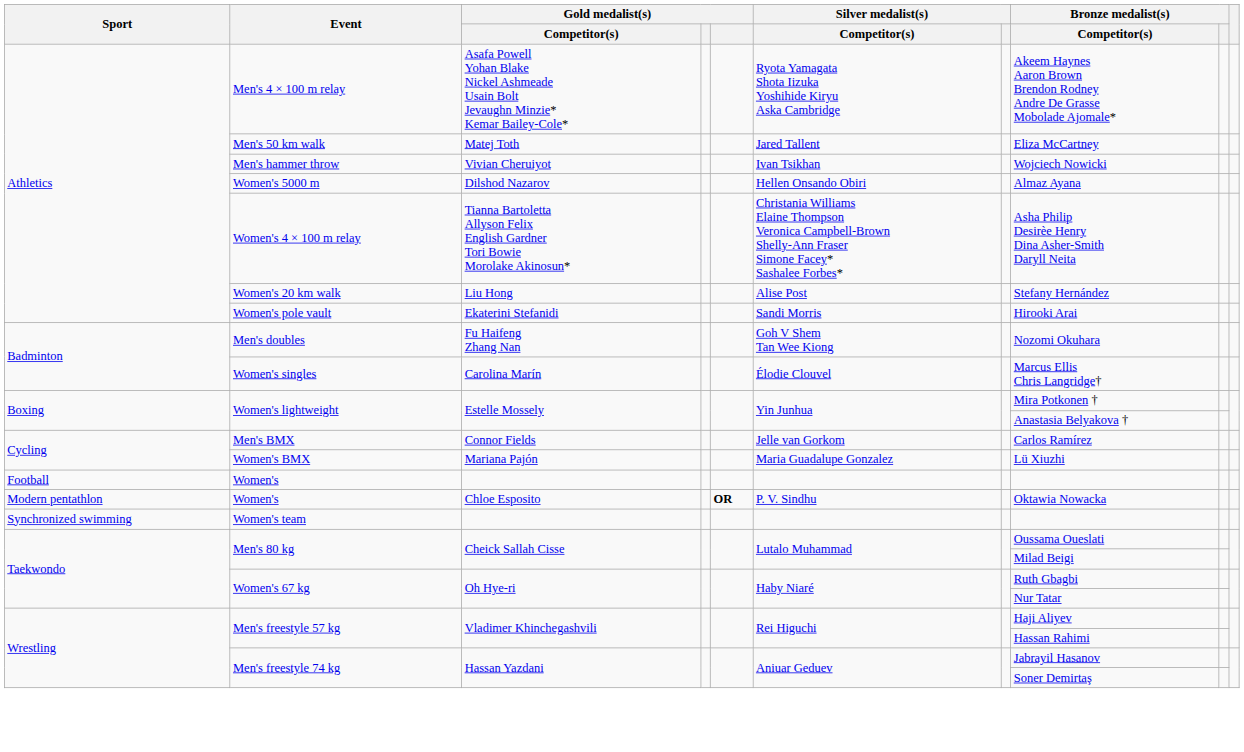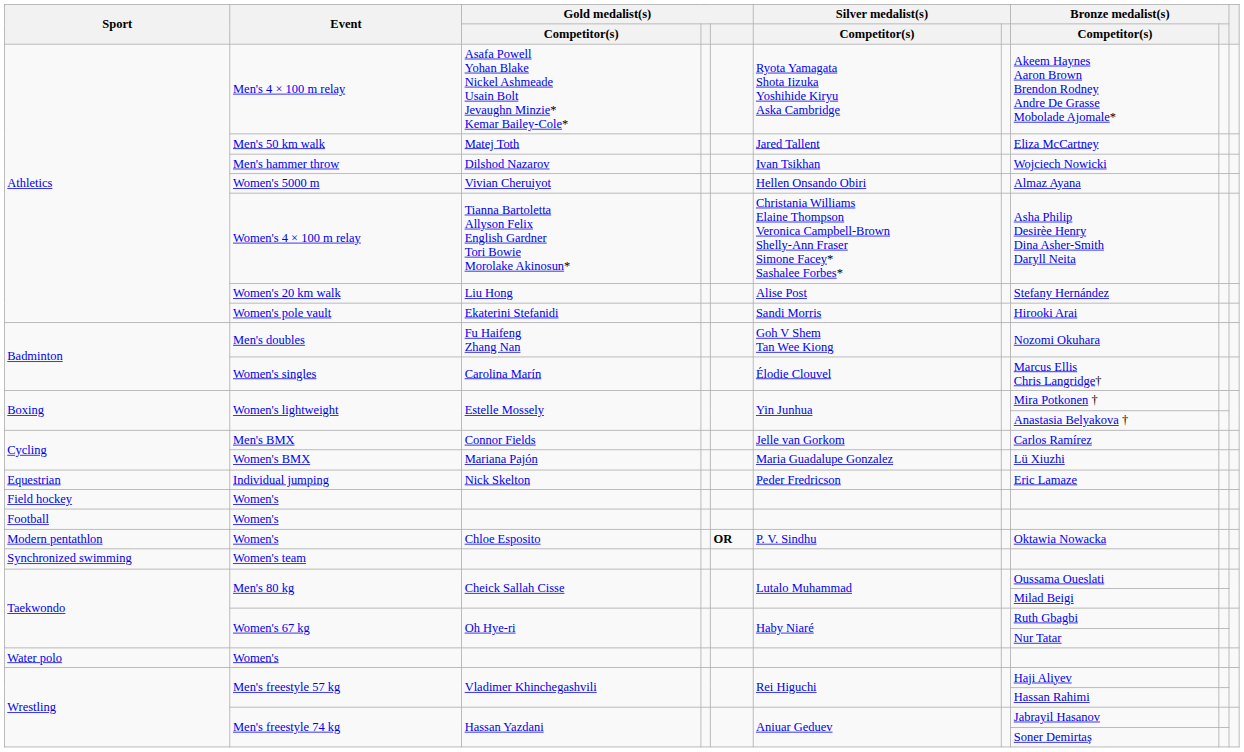Men's hammer throw | Gold medalist(s) / Competitor(s): Vivian Cheruiyot -> Dilshod Nazarov
Women's 5000 m | Gold medalist(s) / Competitor(s): Dilshod Nazarov -> Vivian Cheruiyot
+ row: Equestrian | Individual jumping | Nick Skelton | Peder Fredricson | Eric Lamaze
+ row: Field hockey | Women's
+ row: Water polo | Women's
